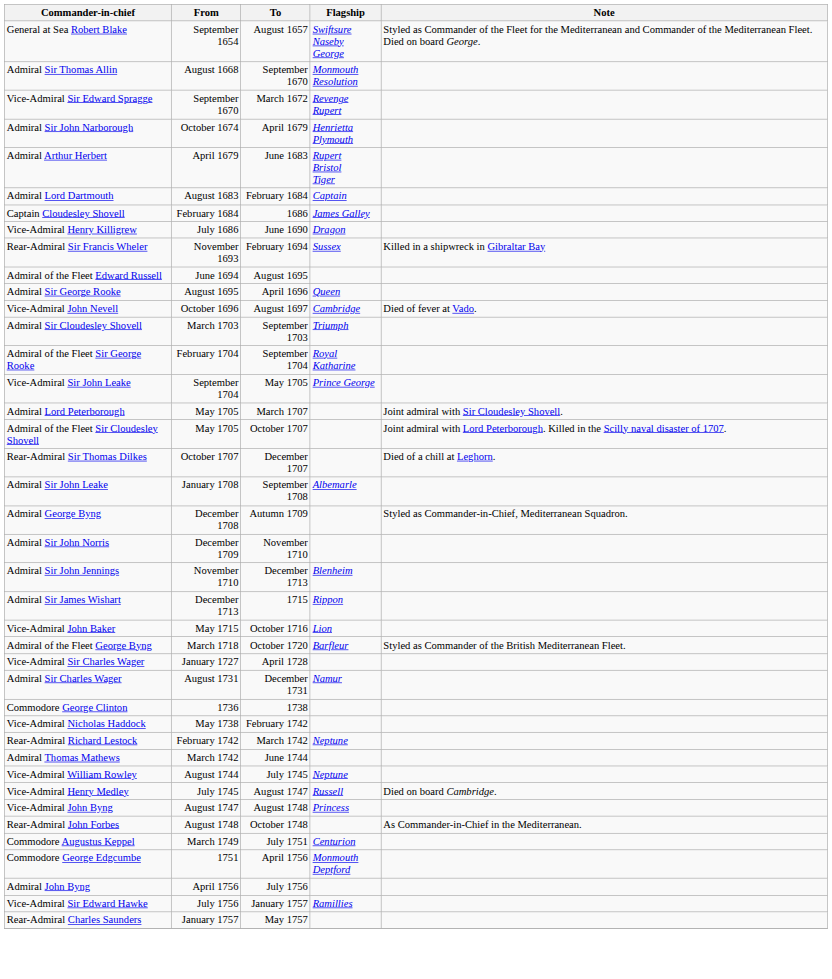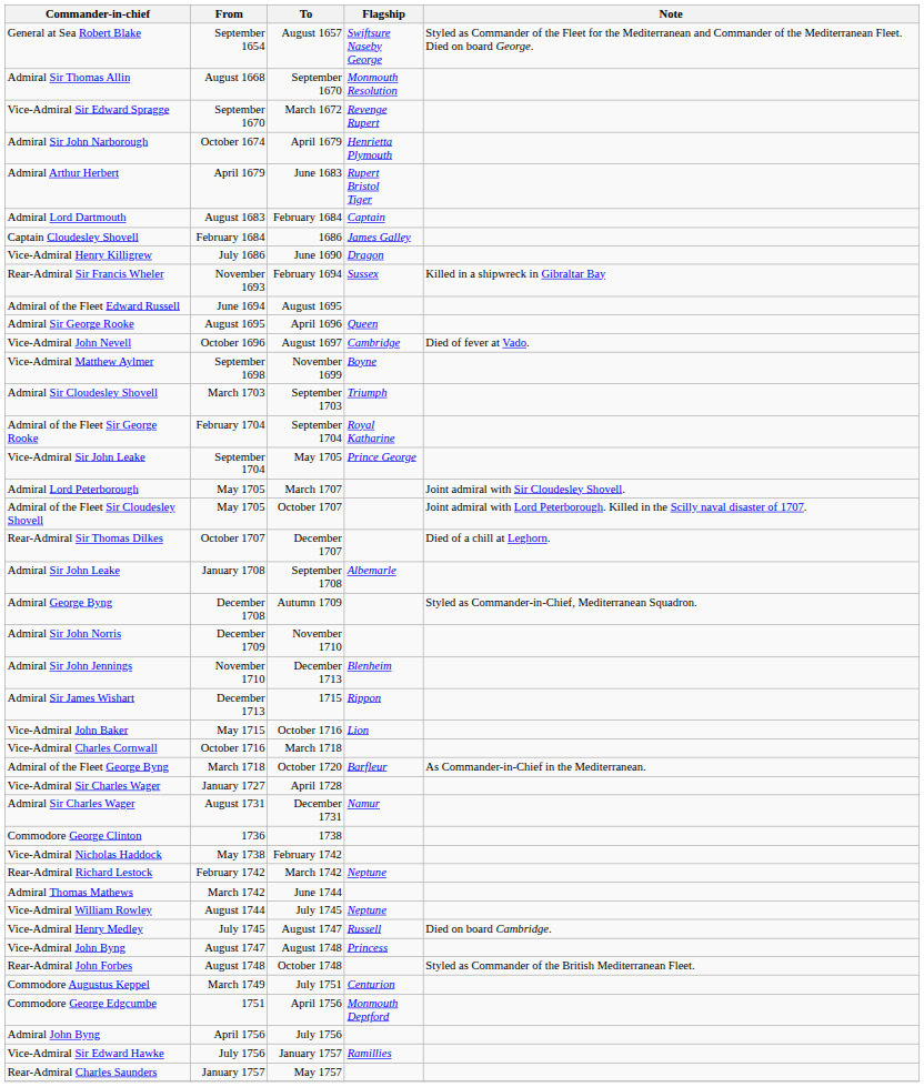+ row: Vice-Admiral Matthew Aylmer | September 1698 | November 1699 | Boyne
+ row: Vice-Admiral Charles Cornwall | October 1716 | March 1718
Admiral of the Fleet George Byng | Note: Styled as Commander of the British Mediterranean Fleet. -> As Commander-in-Chief in the Mediterranean.
Rear-Admiral John Forbes | Note: As Commander-in-Chief in the Mediterranean. -> Styled as Commander of the British Mediterranean Fleet.
